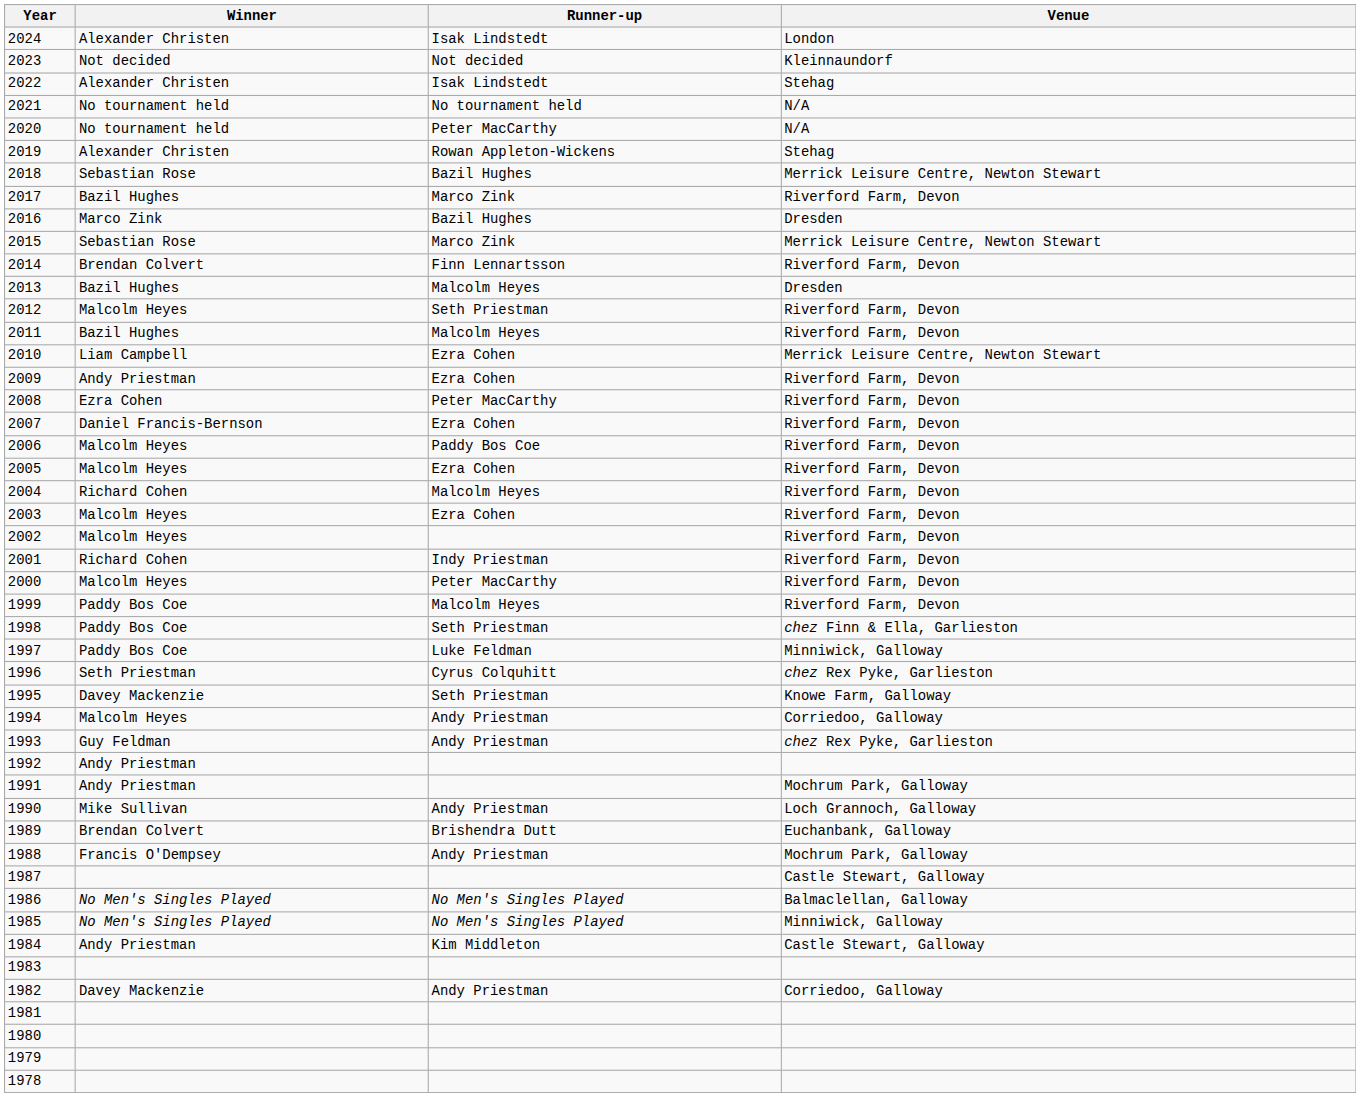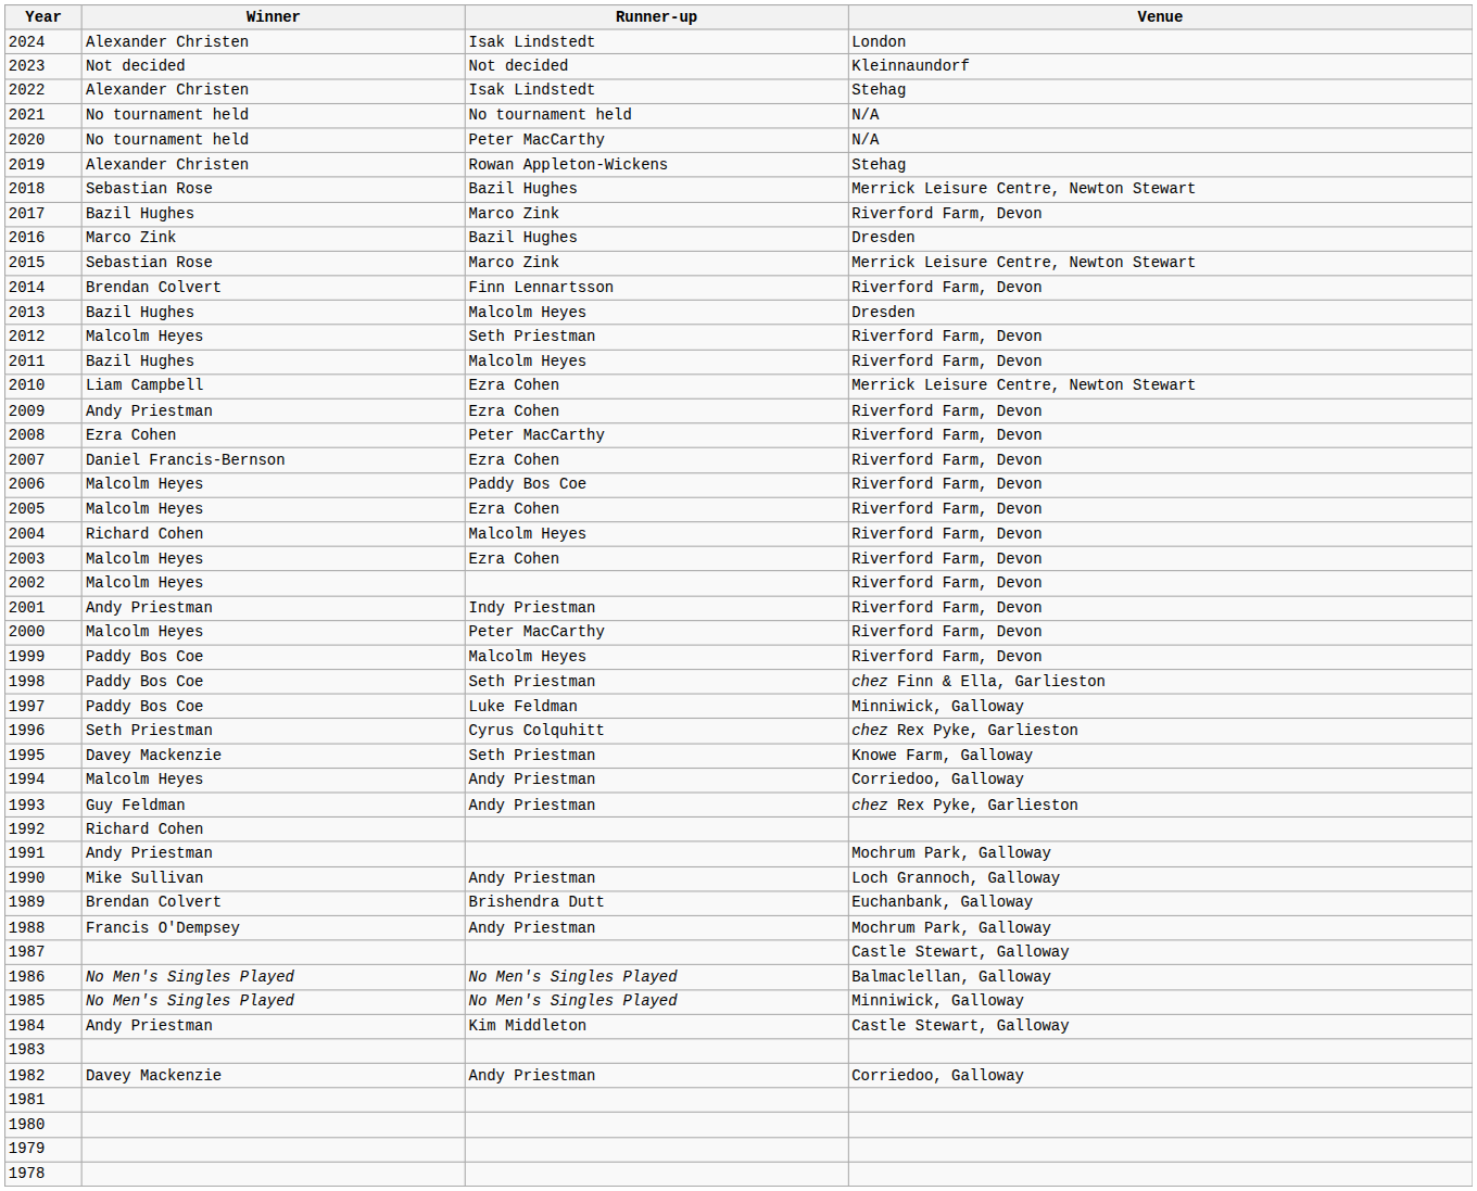2001 | Winner: Richard Cohen -> Andy Priestman
1992 | Winner: Andy Priestman -> Richard Cohen
